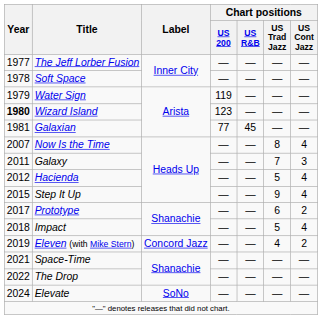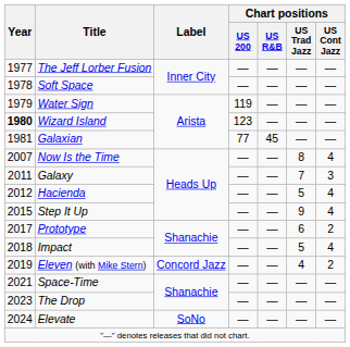The Drop | Year: 2022 -> 2023
